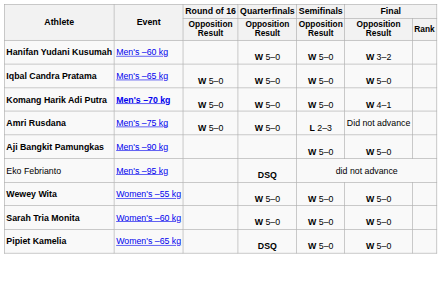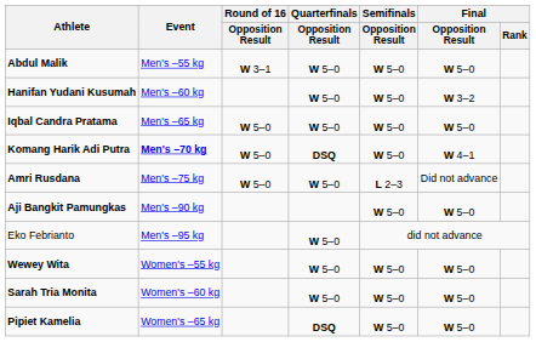+ row: Abdul Malik | Men's –55 kg | W 3–1 | W 5–0 | W 5–0 | W 5–0
Komang Harik Adi Putra | Quarterfinals / Opposition Result: W 5–0 -> DSQ
Eko Febrianto | Quarterfinals / Opposition Result: DSQ -> W 5–0
